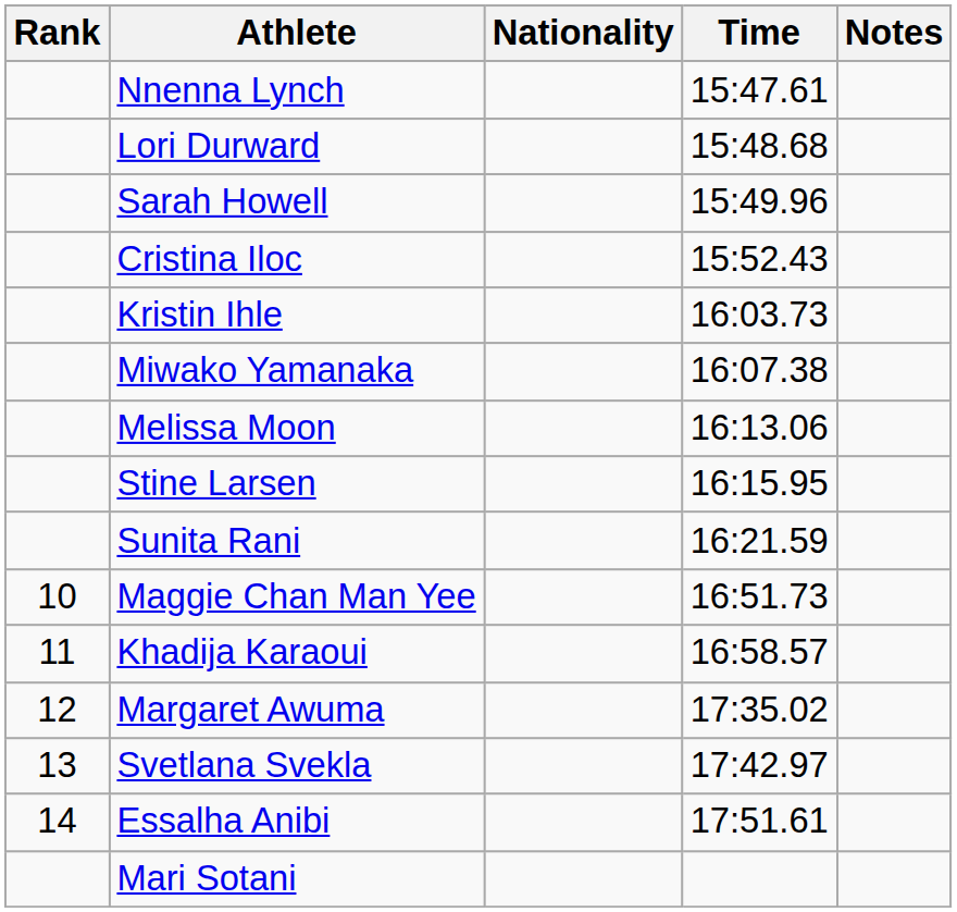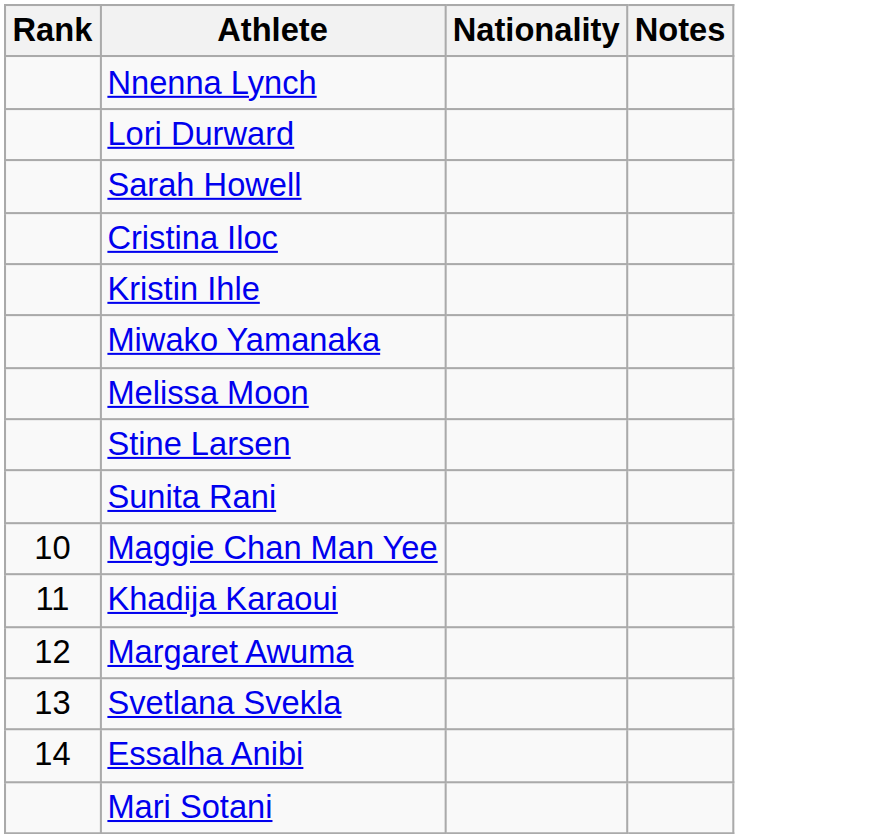- column: Time | 15:47.61 | 15:48.68 | 15:49.96 | 15:52.43 | 16:03.73 | 16:07.38 | 16:13.06 | 16:15.95 | 16:21.59 | 16:51.73 | 16:58.57 | 17:35.02 | 17:42.97 | 17:51.61
